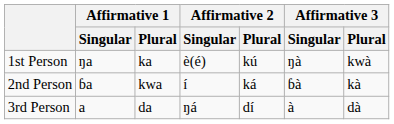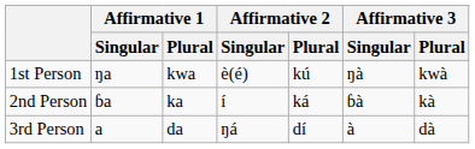1st Person | Affirmative 1 / Plural: ka -> kwa
2nd Person | Affirmative 1 / Plural: kwa -> ka
